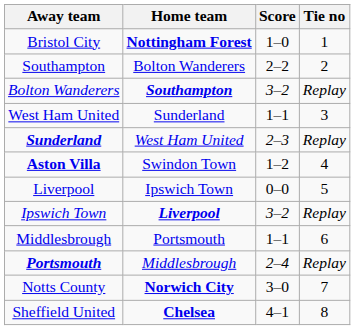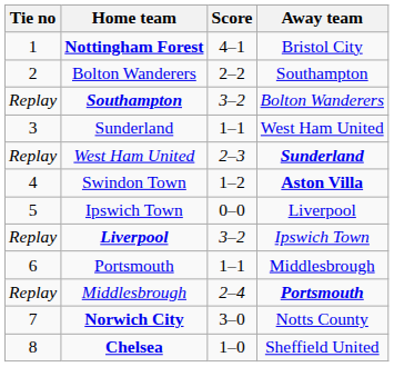columns swapped: Tie no <-> Away team
Nottingham Forest | Score: 1–0 -> 4–1
Chelsea | Score: 4–1 -> 1–0
